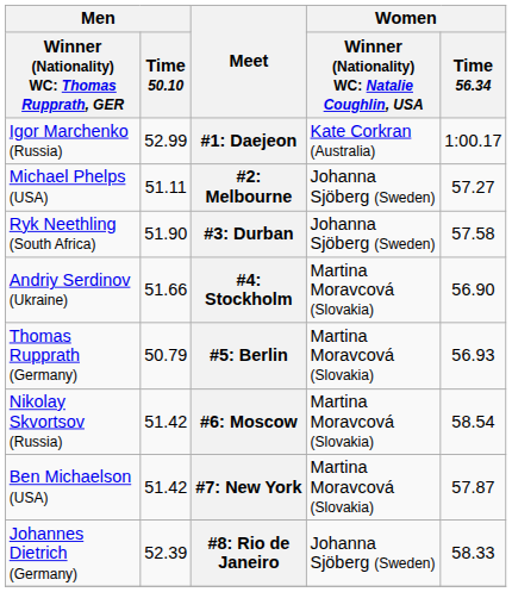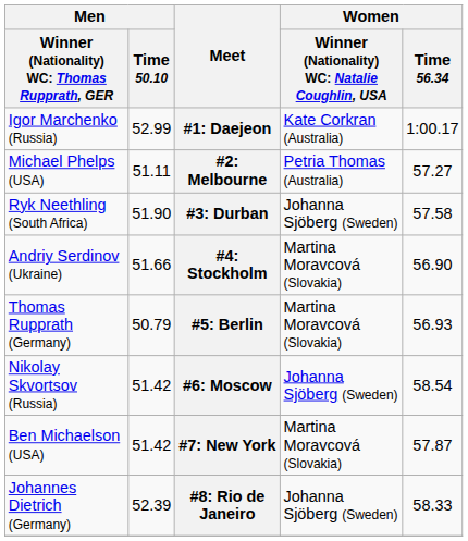#2: Melbourne | column 4: Johanna Sjöberg (Sweden) -> Petria Thomas (Australia)
#6: Moscow | column 4: Martina Moravcová (Slovakia) -> Johanna Sjöberg (Sweden)
